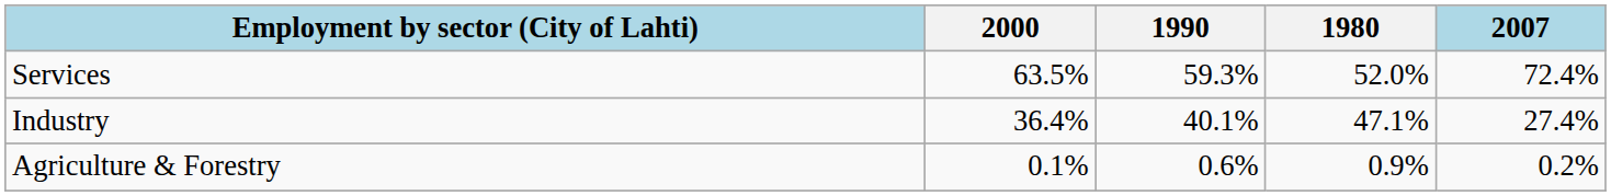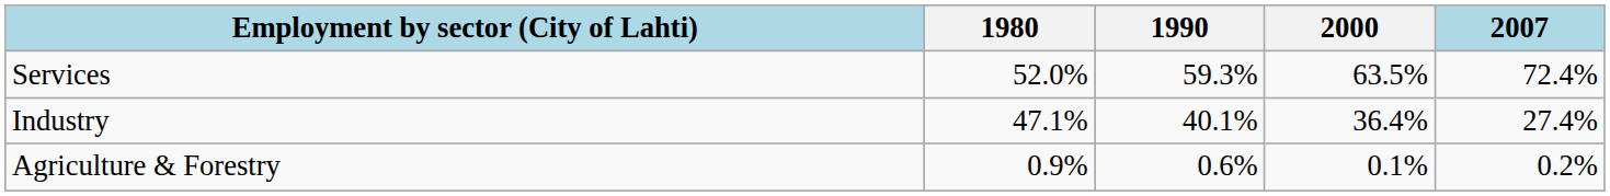columns swapped: 1980 <-> 2000
